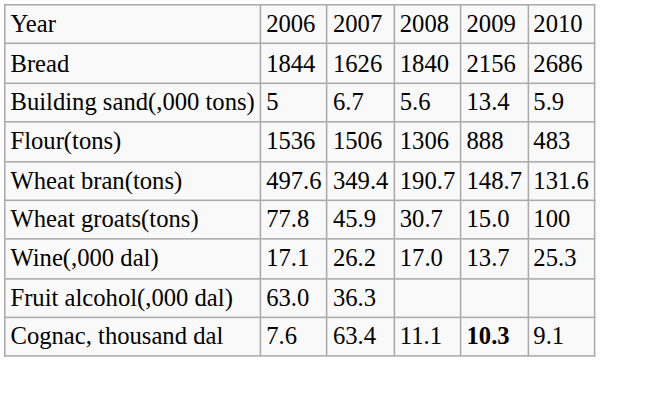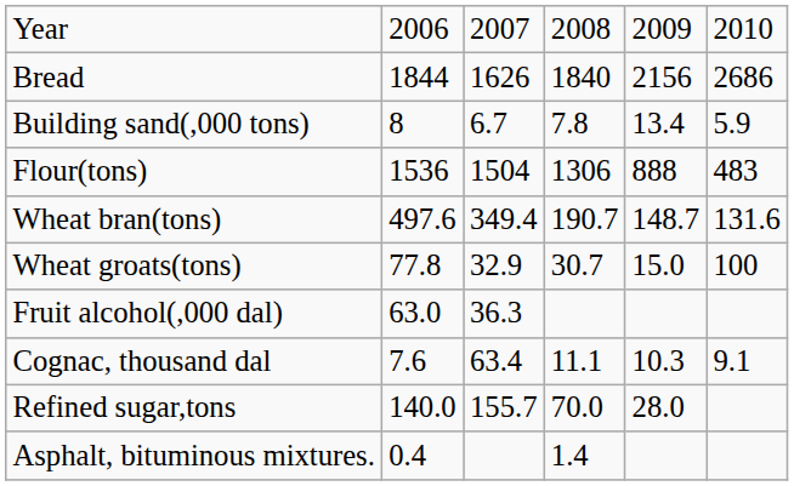Building sand(,000 tons) | column 2: 5 -> 8
Building sand(,000 tons) | column 4: 5.6 -> 7.8
Flour(tons) | column 3: 1506 -> 1504
Wheat groats(tons) | column 3: 45.9 -> 32.9
- row: Wine(,000 dal) | 17.1 | 26.2 | 17.0 | 13.7 | 25.3
Cognac, thousand dal | column 5: bold -> normal
+ row: Refined sugar,tons | 140.0 | 155.7 | 70.0 | 28.0
+ row: Asphalt, bituminous mixtures. | 0.4 | 1.4
